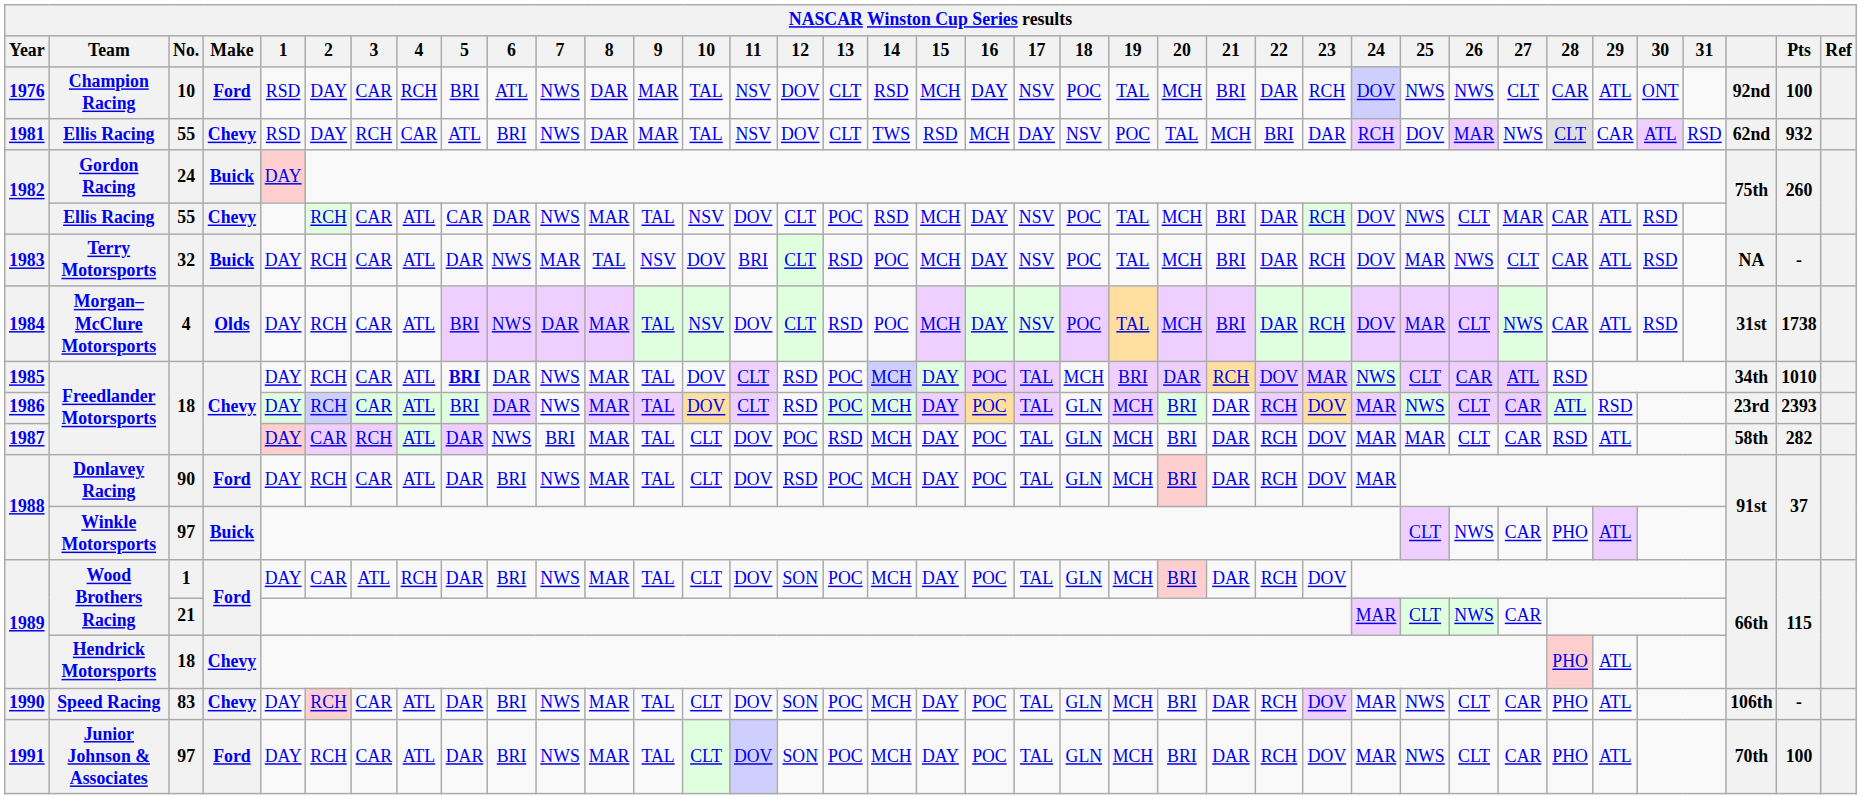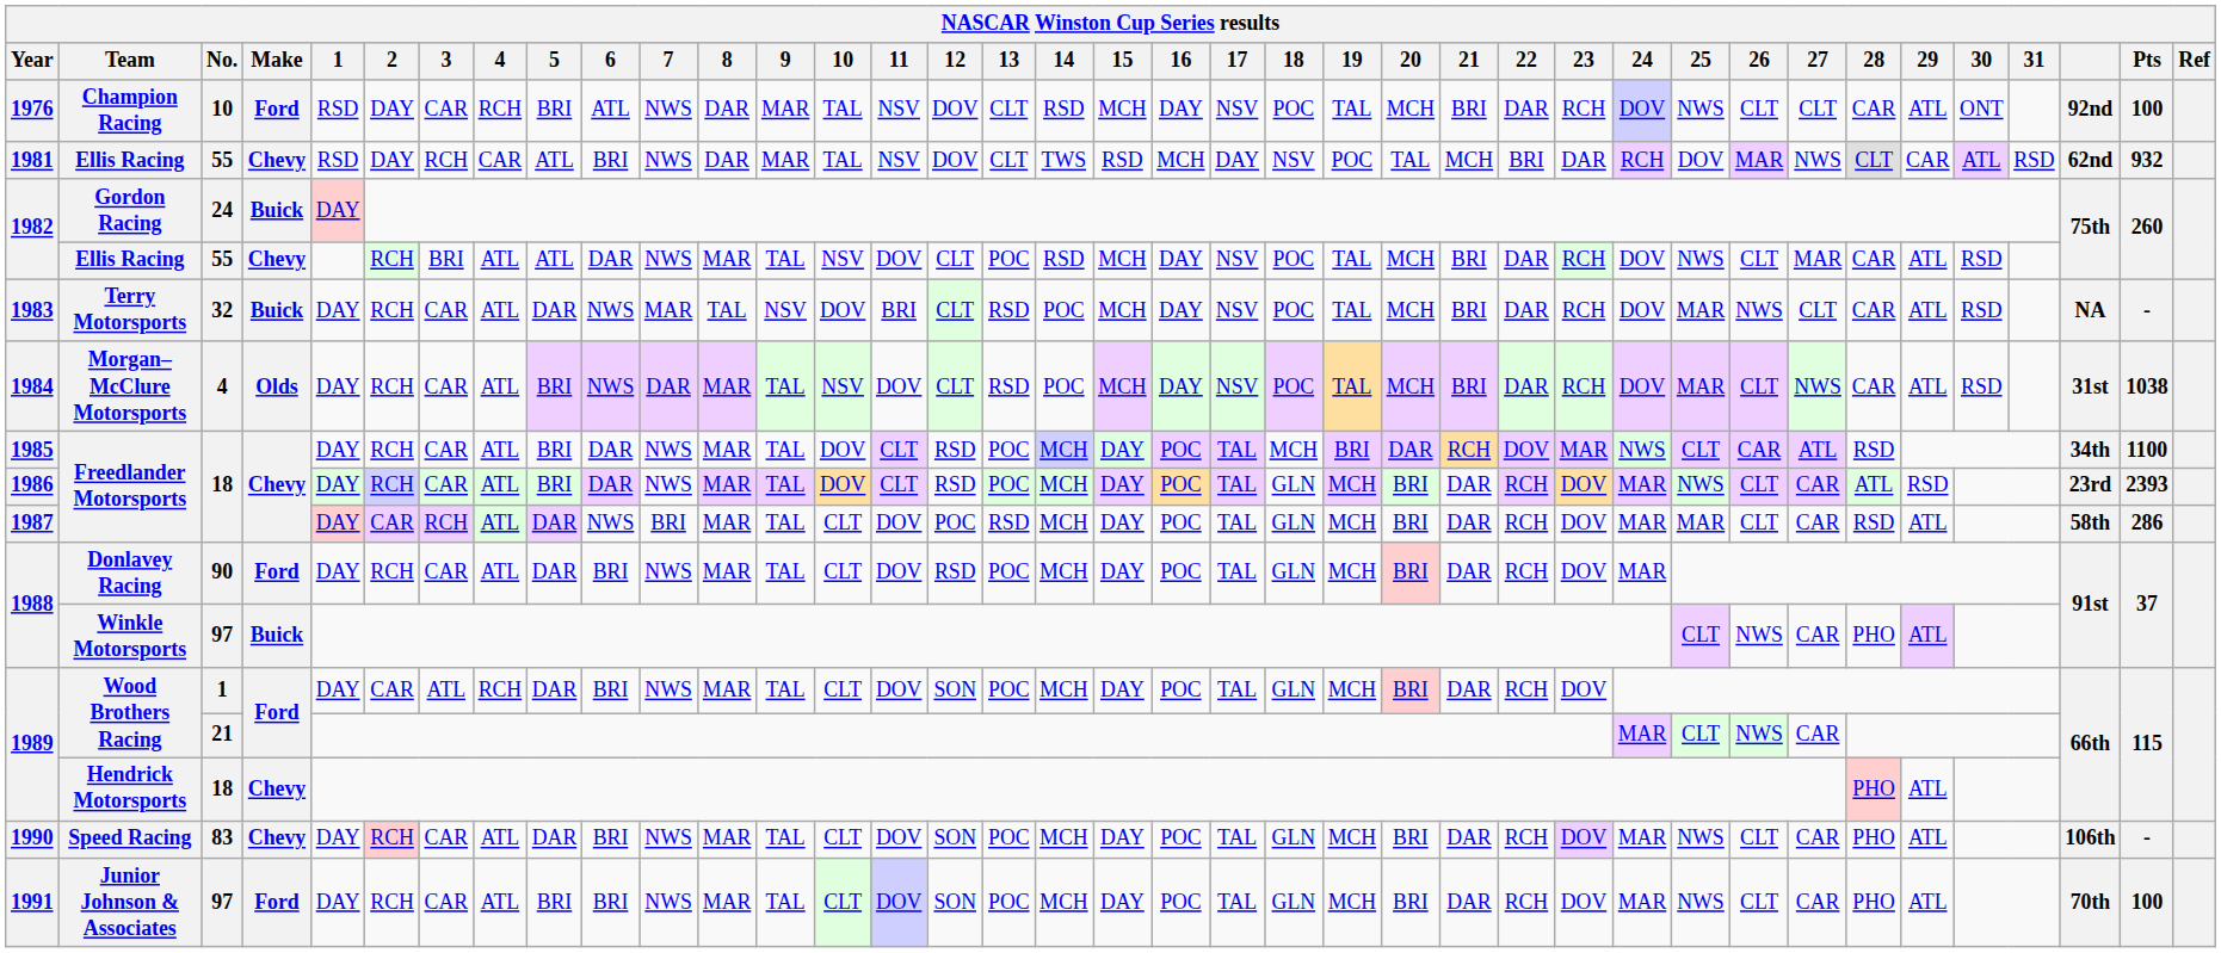1976 | 26: NWS -> CLT
1982 / 55 | 3: CAR -> BRI
1982 / 55 | 5: CAR -> ATL
1984 | Pts: 1738 -> 1038
1985 | 5: bold -> normal
1985 | Pts: 1010 -> 1100
1987 | Pts: 282 -> 286
1991 | 5: DAR -> BRI
